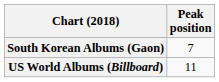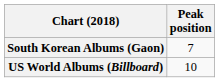US World Albums (Billboard) | Peak position: 11 -> 10
